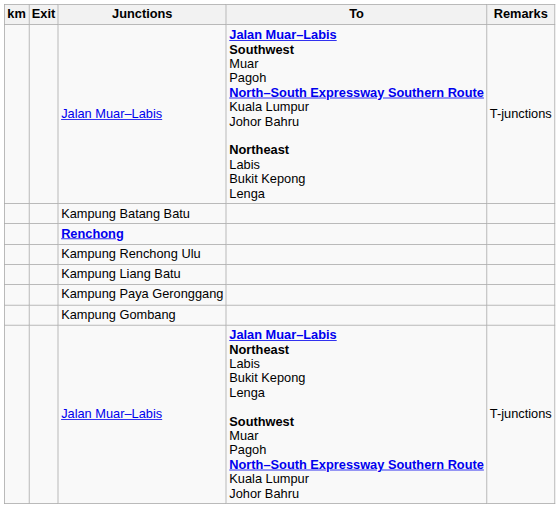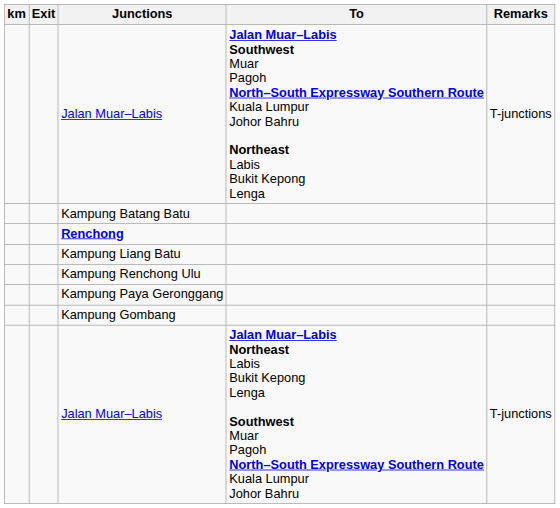rows swapped: Kampung Renchong Ulu <-> Kampung Liang Batu
